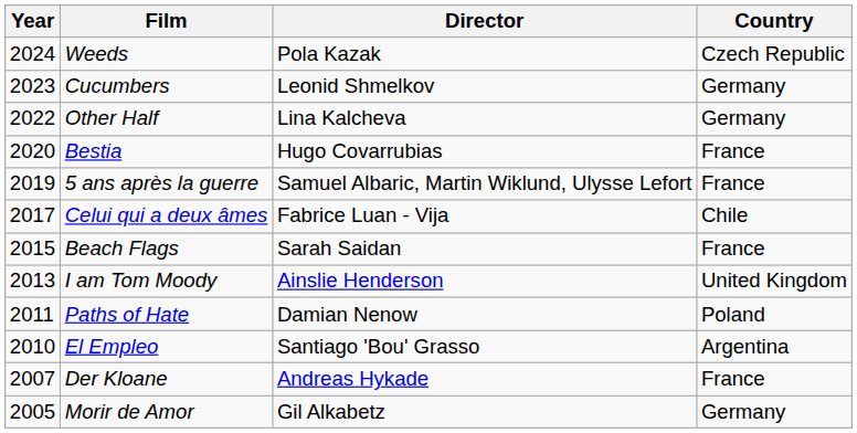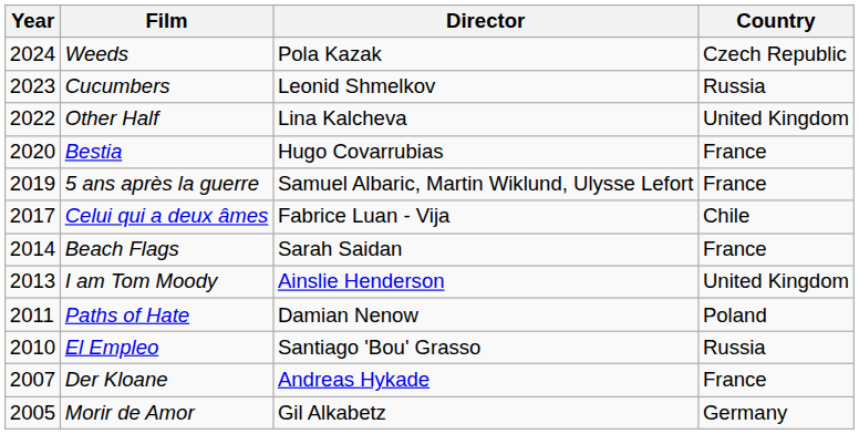Cucumbers | Country: Germany -> Russia
Other Half | Country: Germany -> United Kingdom
Beach Flags | Year: 2015 -> 2014
El Empleo | Country: Argentina -> Russia
